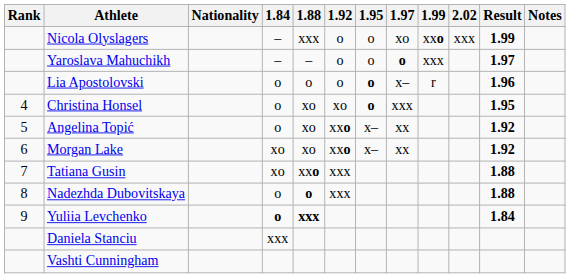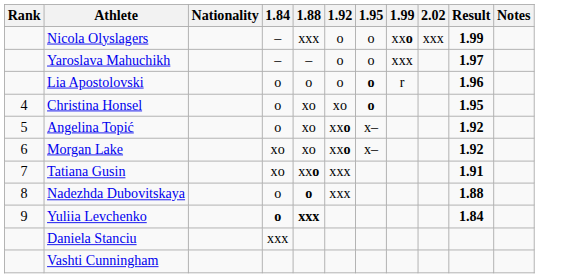- column: 1.97 | xo | o | x– | xxx | xx | xx
Tatiana Gusin | Result: 1.88 -> 1.91
